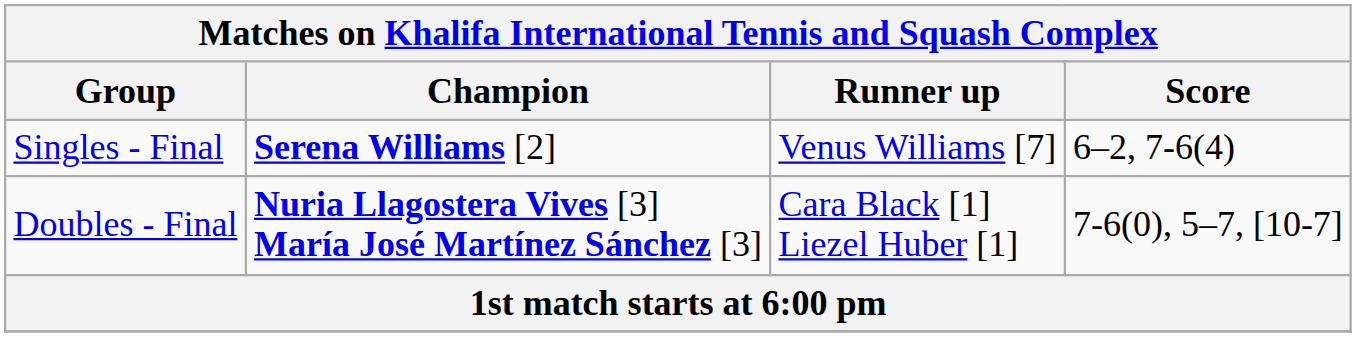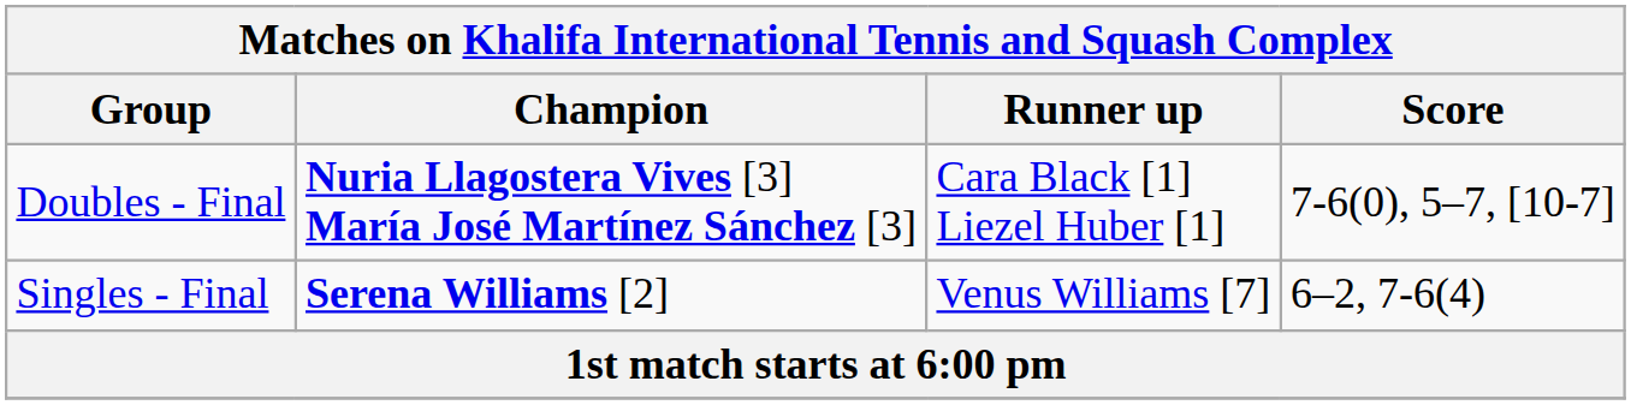rows swapped: Singles - Final <-> Doubles - Final
